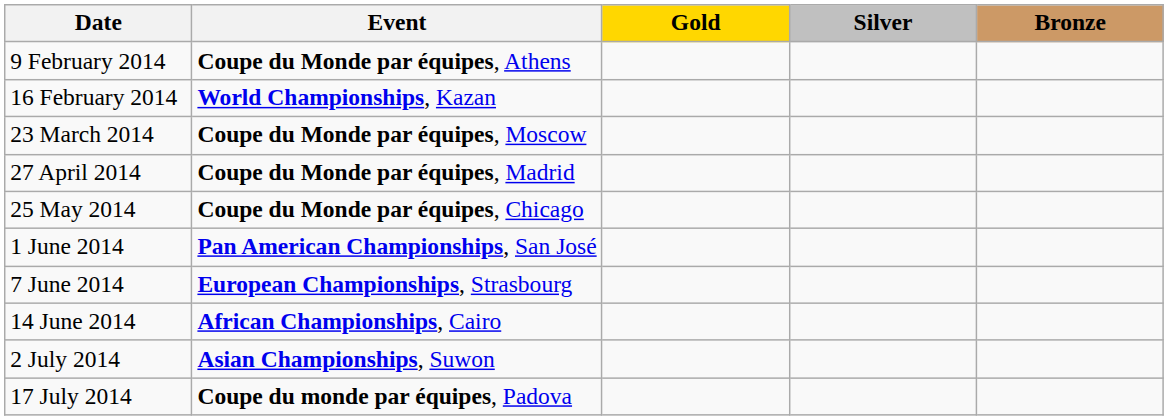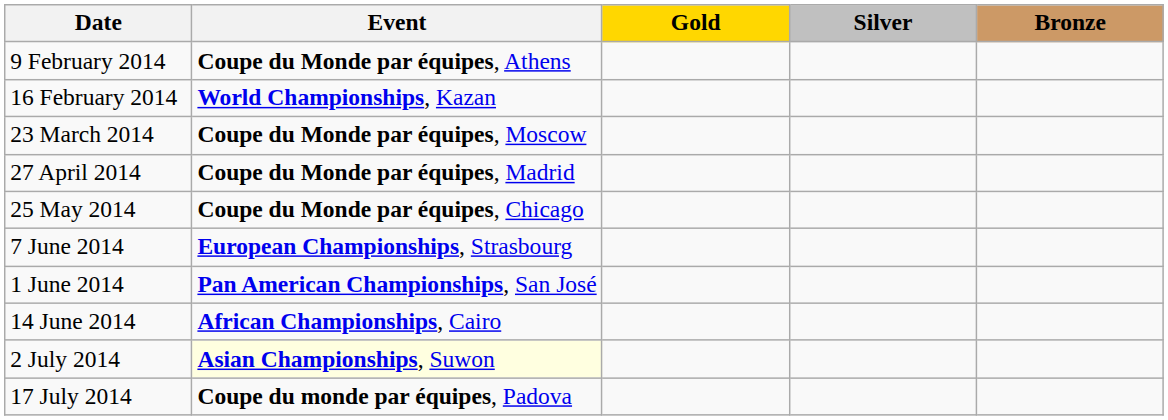rows swapped: 1 June 2014 <-> 7 June 2014
2 July 2014 | Event: no background -> lightyellow background
